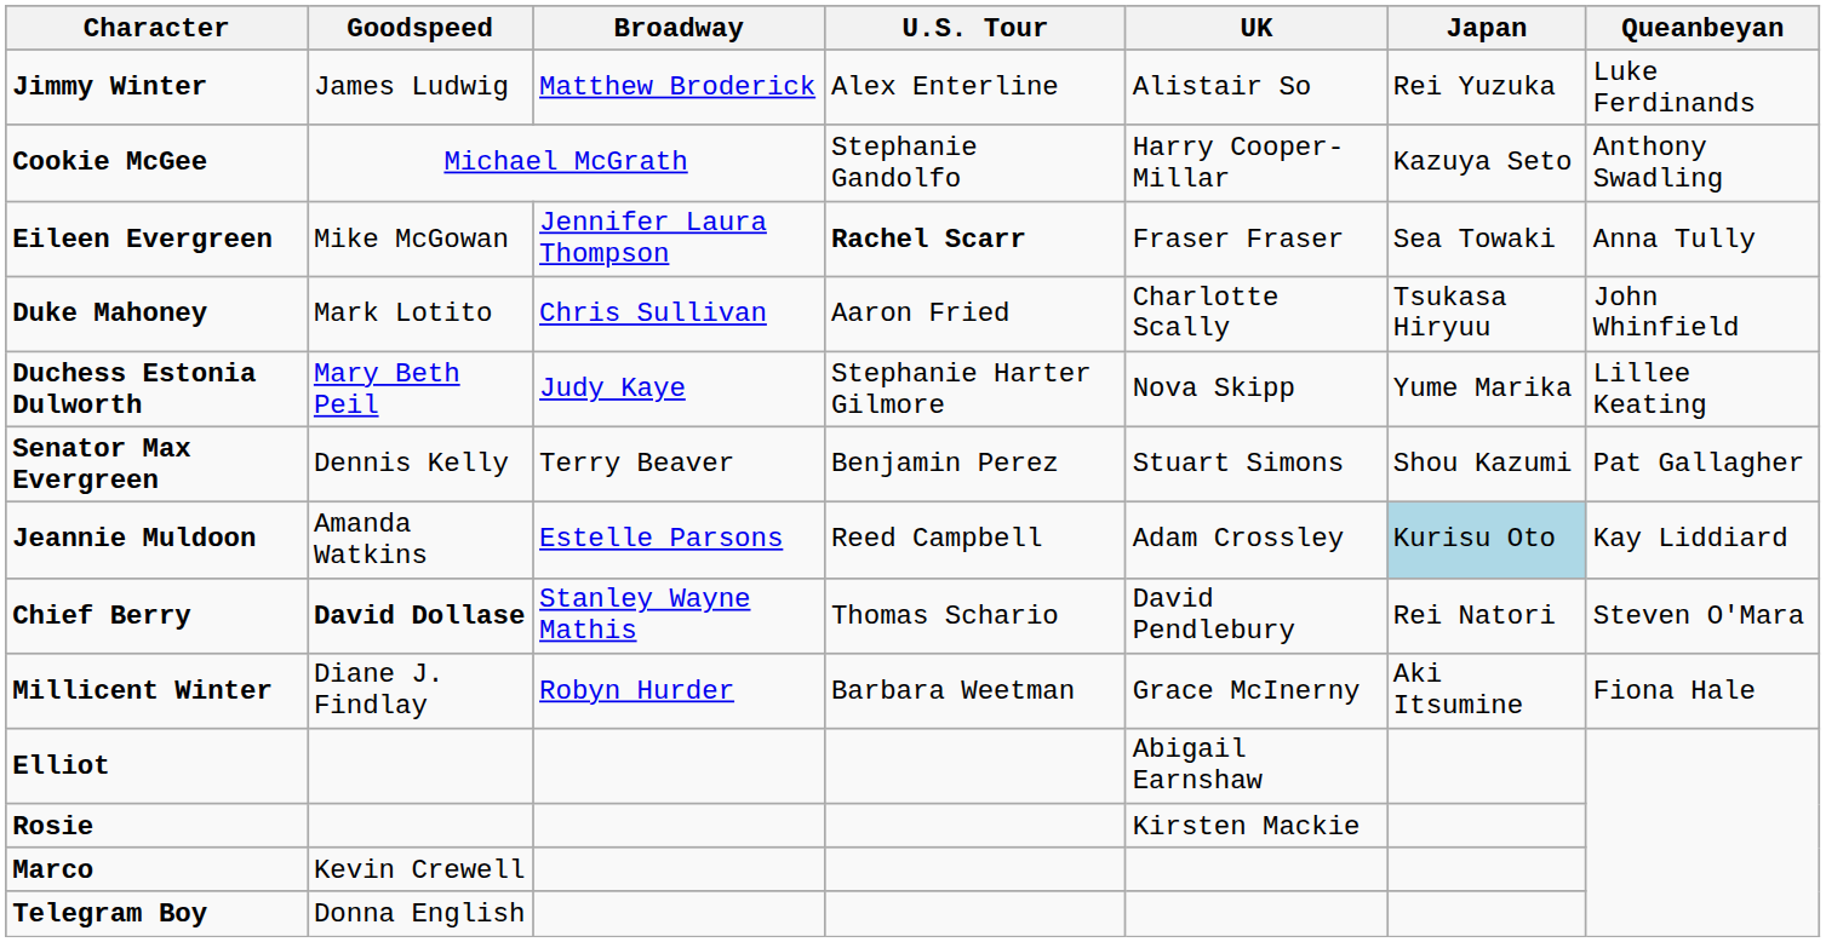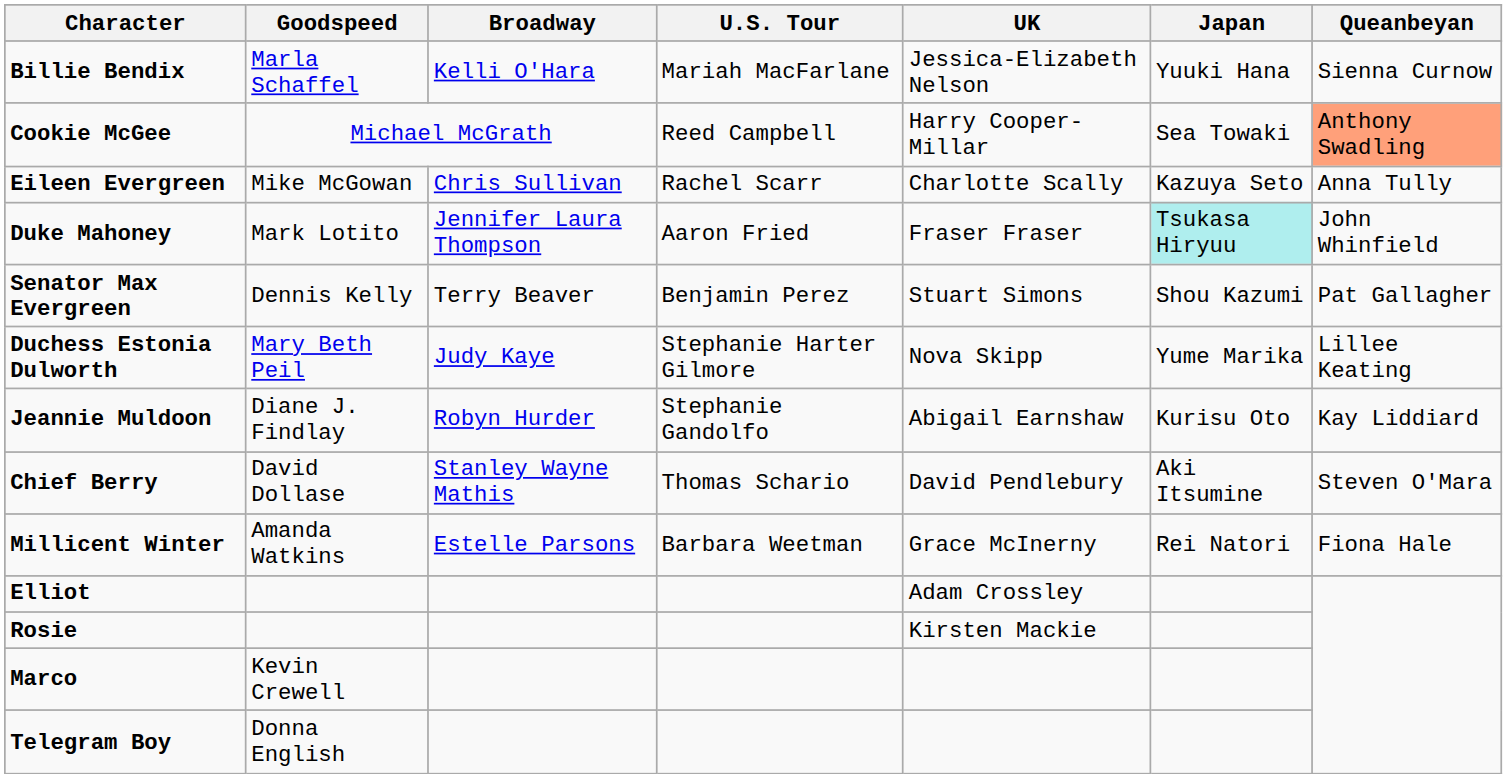- row: Jimmy Winter | James Ludwig | Matthew Broderick | Alex Enterline | Alistair So | Rei Yuzuka | Luke Ferdinands
+ row: Billie Bendix | Marla Schaffel | Kelli O'Hara | Mariah MacFarlane | Jessica-Elizabeth Nelson | Yuuki Hana | Sienna Curnow
Cookie McGee | U.S. Tour: Stephanie Gandolfo -> Reed Campbell
Cookie McGee | Japan: Kazuya Seto -> Sea Towaki
Cookie McGee | Queanbeyan: no background -> lightsalmon background
Eileen Evergreen | Broadway: Jennifer Laura Thompson -> Chris Sullivan
Eileen Evergreen | U.S. Tour: bold -> normal
Eileen Evergreen | UK: Fraser Fraser -> Charlotte Scally
Eileen Evergreen | Japan: Sea Towaki -> Kazuya Seto
Duke Mahoney | Broadway: Chris Sullivan -> Jennifer Laura Thompson
Duke Mahoney | UK: Charlotte Scally -> Fraser Fraser
Duke Mahoney | Japan: no background -> paleturquoise background
rows swapped: Duchess Estonia Dulworth <-> Senator Max Evergreen
Jeannie Muldoon | Goodspeed: Amanda Watkins -> Diane J. Findlay
Jeannie Muldoon | Broadway: Estelle Parsons -> Robyn Hurder
Jeannie Muldoon | U.S. Tour: Reed Campbell -> Stephanie Gandolfo
Jeannie Muldoon | UK: Adam Crossley -> Abigail Earnshaw
Jeannie Muldoon | Japan: lightblue background -> no background
Chief Berry | Goodspeed: bold -> normal
Chief Berry | Japan: Rei Natori -> Aki Itsumine
Millicent Winter | Goodspeed: Diane J. Findlay -> Amanda Watkins
Millicent Winter | Broadway: Robyn Hurder -> Estelle Parsons
Millicent Winter | Japan: Aki Itsumine -> Rei Natori
Elliot | UK: Abigail Earnshaw -> Adam Crossley
